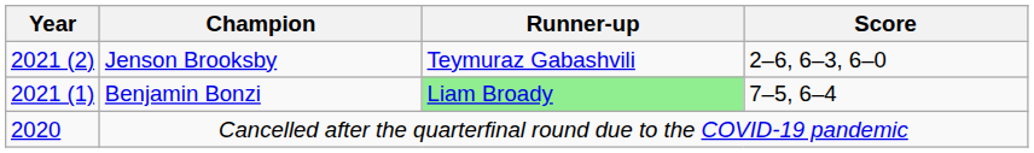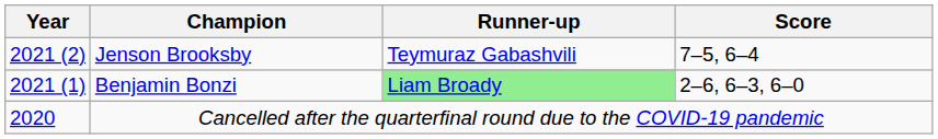Jenson Brooksby | Score: 2–6, 6–3, 6–0 -> 7–5, 6–4
Benjamin Bonzi | Score: 7–5, 6–4 -> 2–6, 6–3, 6–0
